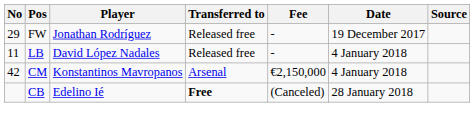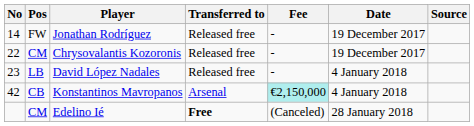Jonathan Rodríguez | No: 29 -> 14
+ row: 22 | CM | Chrysovalantis Kozoronis | Released free | - | 19 December 2017
David López Nadales | No: 11 -> 23
Konstantinos Mavropanos | Pos: CM -> CB
Konstantinos Mavropanos | Fee: no background -> paleturquoise background
Edelino Ié | Pos: CB -> CM
